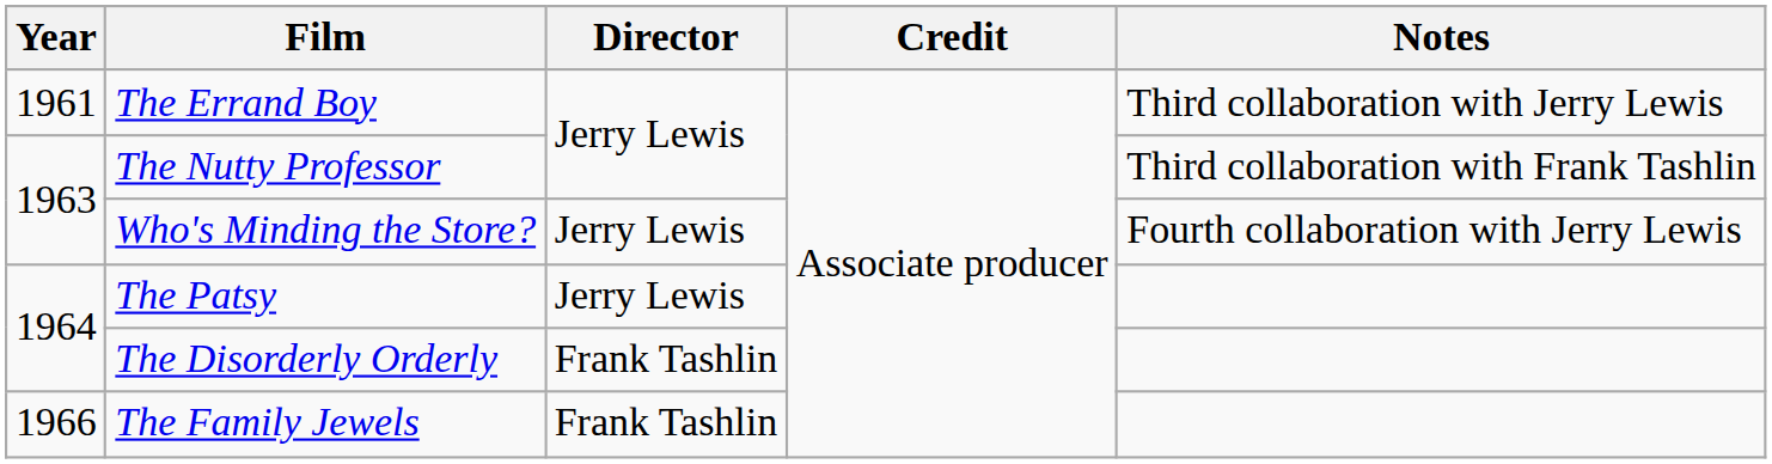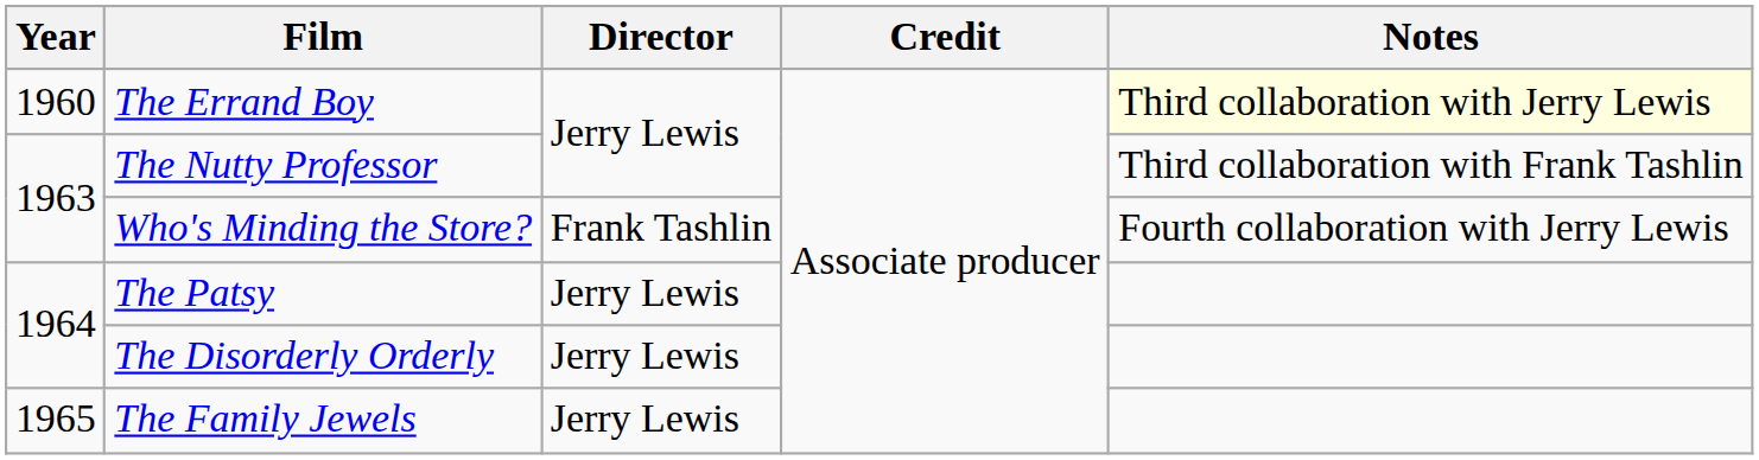The Errand Boy | Year: 1961 -> 1960
The Errand Boy | Notes: no background -> lightyellow background
Who's Minding the Store? | Director: Jerry Lewis -> Frank Tashlin
The Disorderly Orderly | Director: Frank Tashlin -> Jerry Lewis
The Family Jewels | Year: 1966 -> 1965
The Family Jewels | Director: Frank Tashlin -> Jerry Lewis
